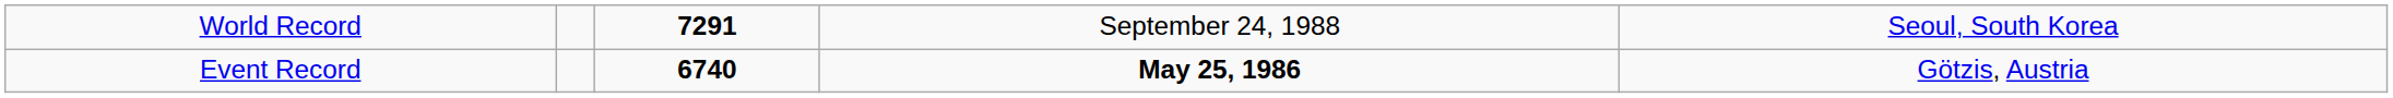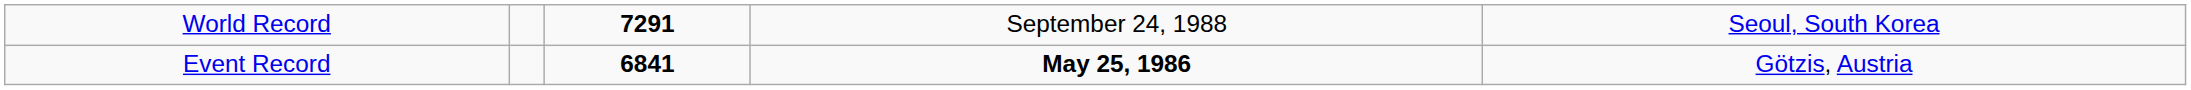Event Record | column 3: 6740 -> 6841
